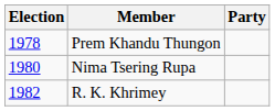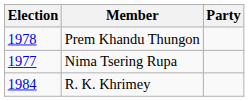Nima Tsering Rupa | Election: 1980 -> 1977
R. K. Khrimey | Election: 1982 -> 1984
